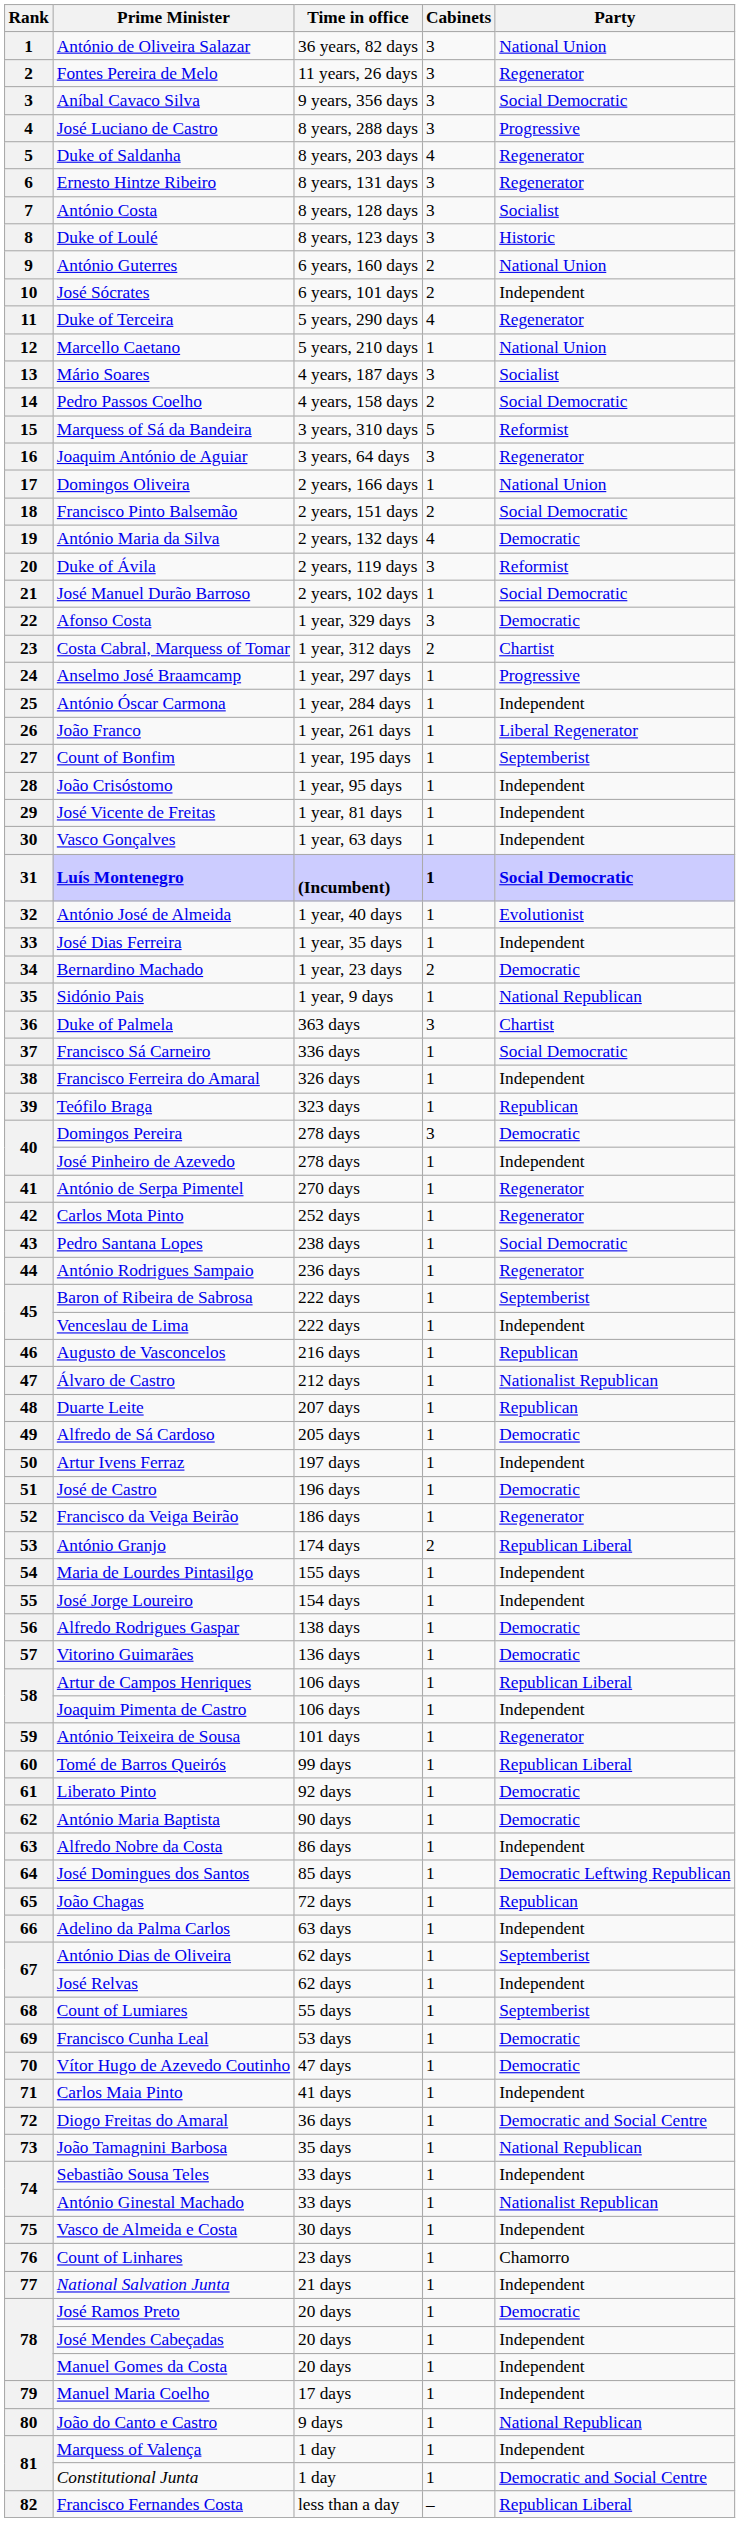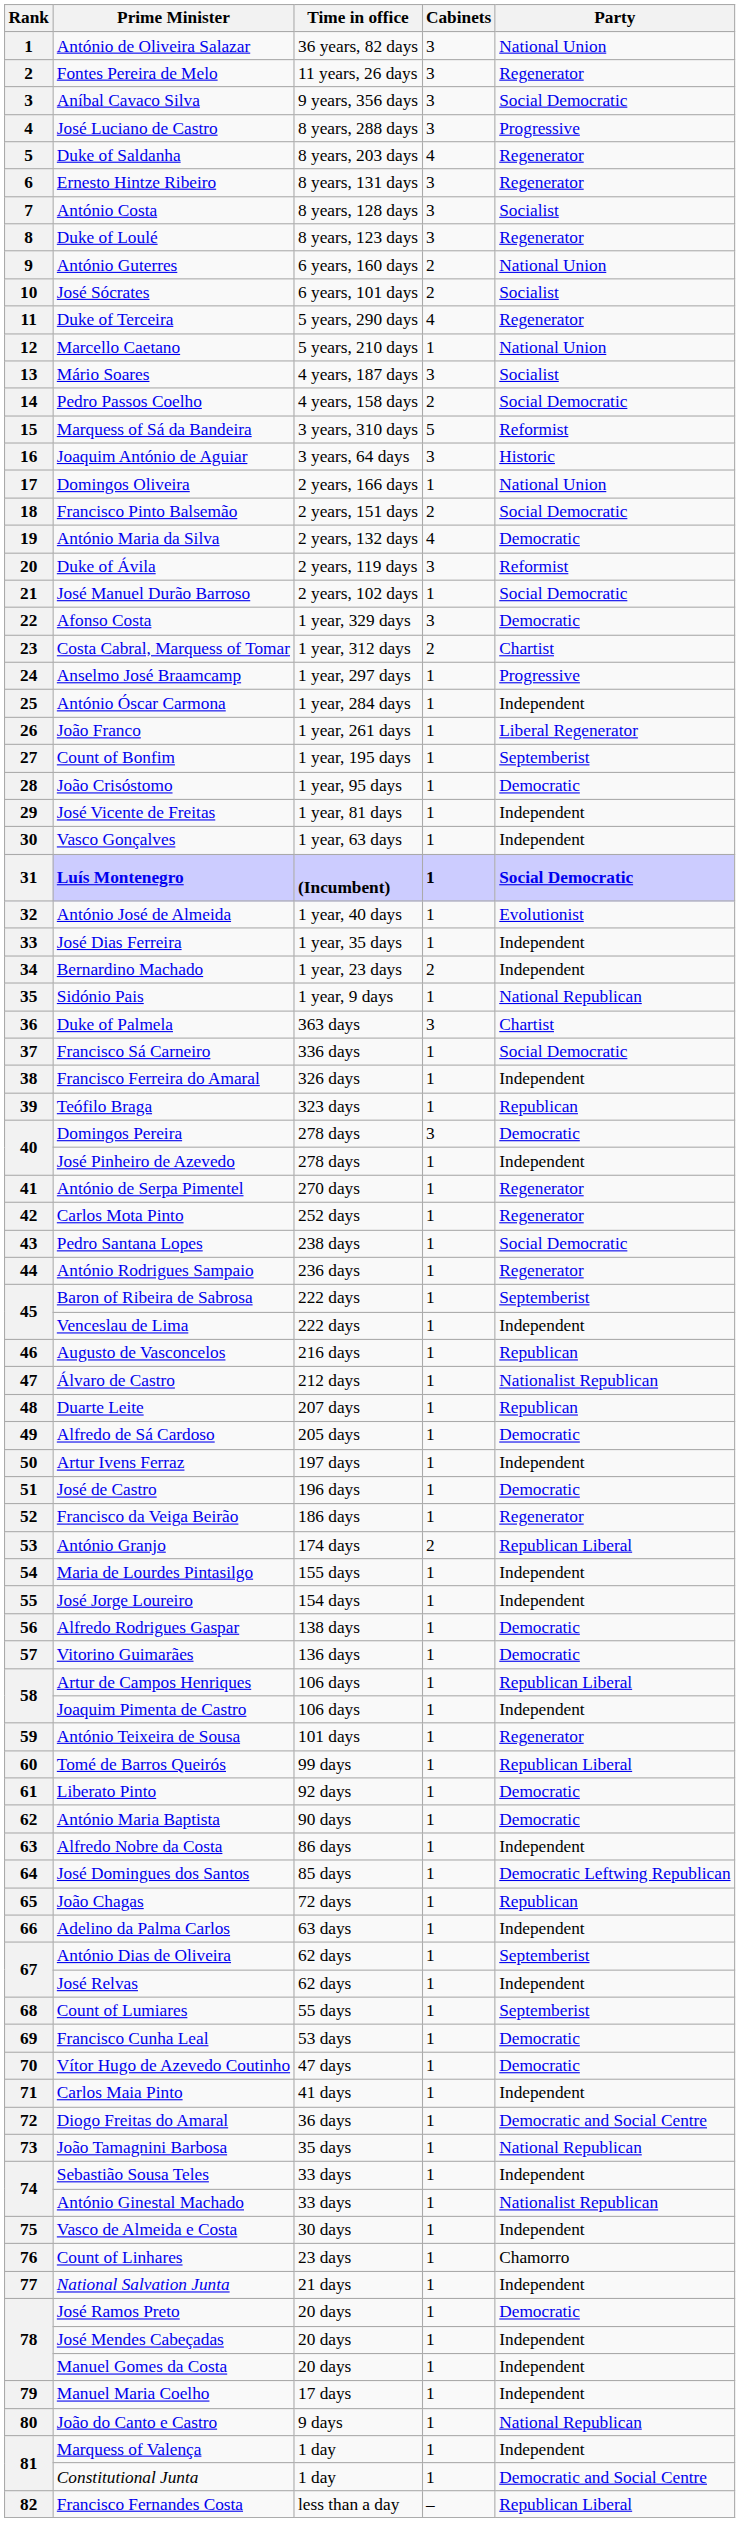Duke of Loulé | Party: Historic -> Regenerator
José Sócrates | Party: Independent -> Socialist
Joaquim António de Aguiar | Party: Regenerator -> Historic
João Crisóstomo | Party: Independent -> Democratic
Bernardino Machado | Party: Democratic -> Independent
